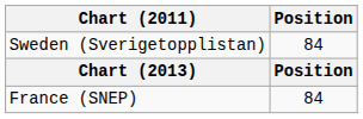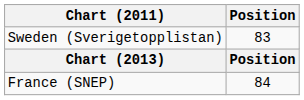Sweden (Sverigetopplistan) | Position: 84 -> 83
